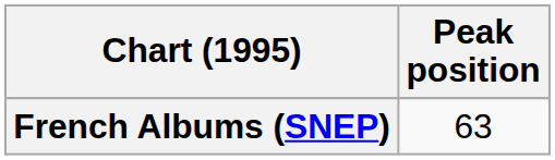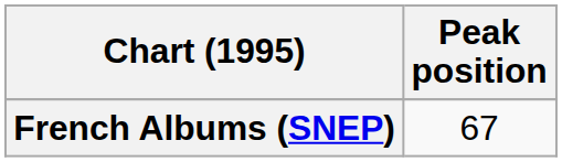French Albums (SNEP) | Peak position: 63 -> 67
